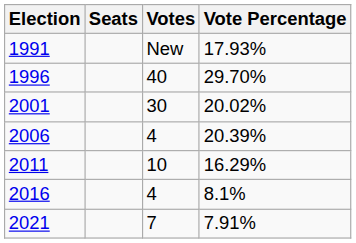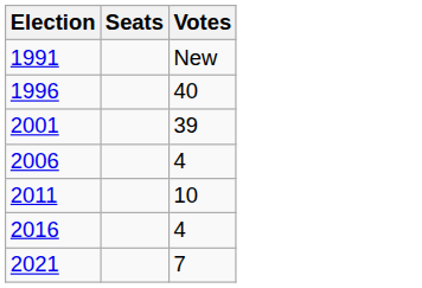- column: Vote Percentage | 17.93% | 29.70% | 20.02% | 20.39% | 16.29% | 8.1% | 7.91%
2001 | Votes: 30 -> 39
